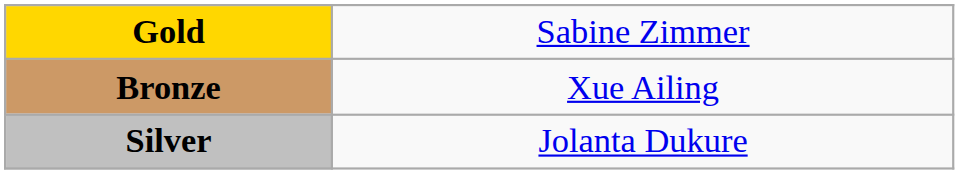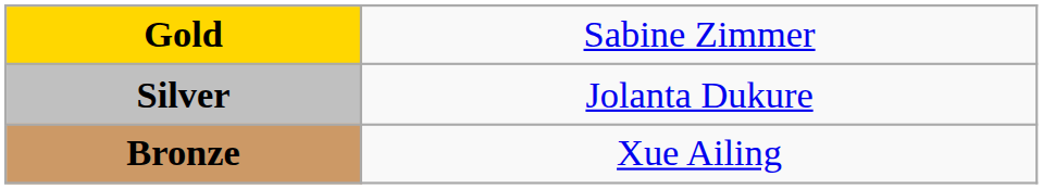rows swapped: Silver <-> Bronze
